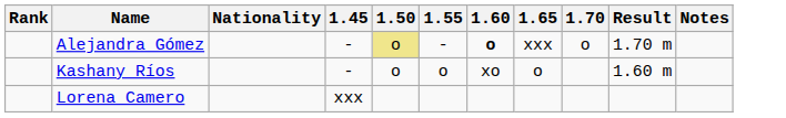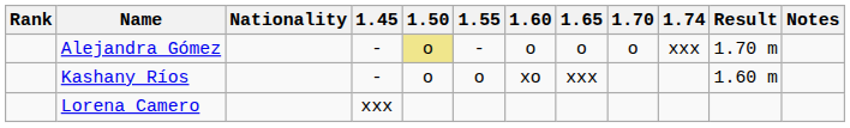+ column: 1.74 | xxx
Alejandra Gómez | 1.60: bold -> normal
Alejandra Gómez | 1.65: xxx -> o
Kashany Ríos | 1.65: o -> xxx
